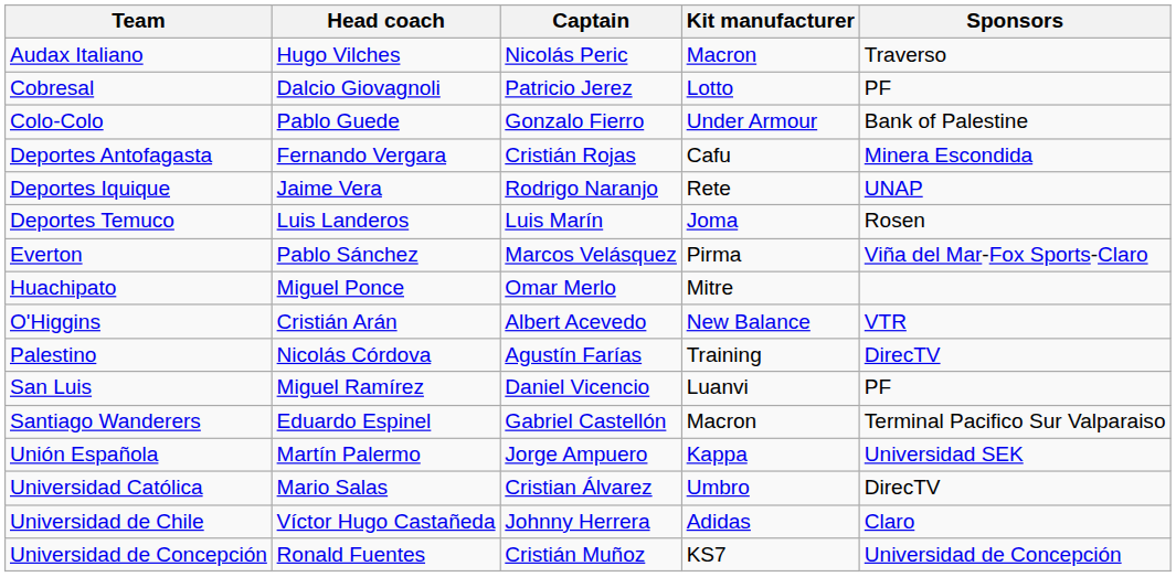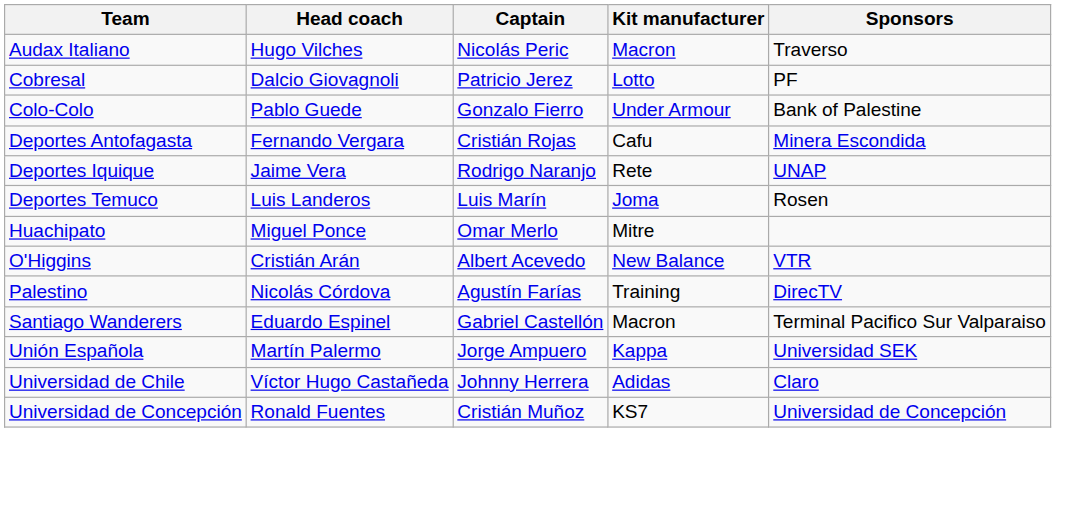- row: Everton | Pablo Sánchez | Marcos Velásquez | Pirma | Viña del Mar-Fox Sports-Claro
- row: San Luis | Miguel Ramírez | Daniel Vicencio | Luanvi | PF
- row: Universidad Católica | Mario Salas | Cristian Álvarez | Umbro | DirecTV
